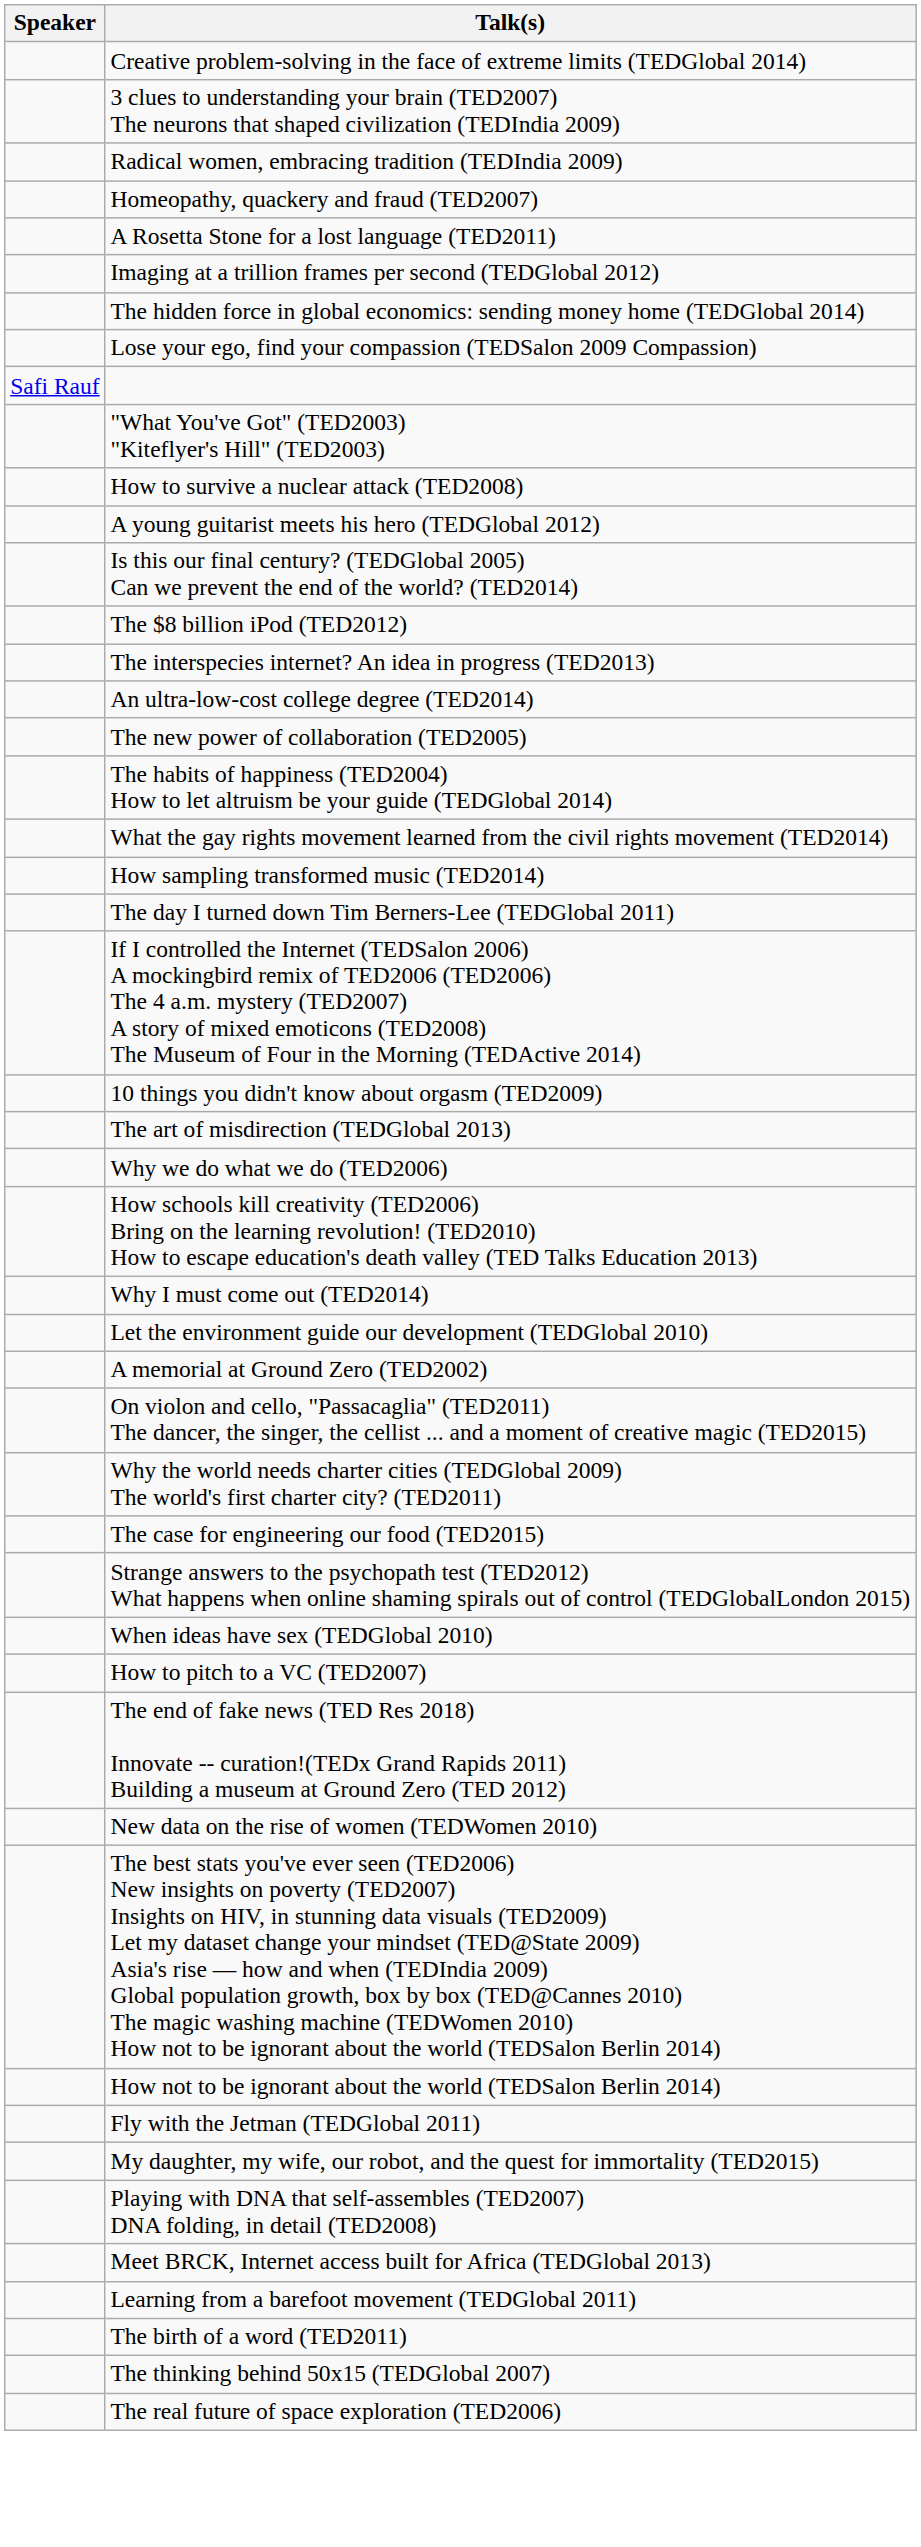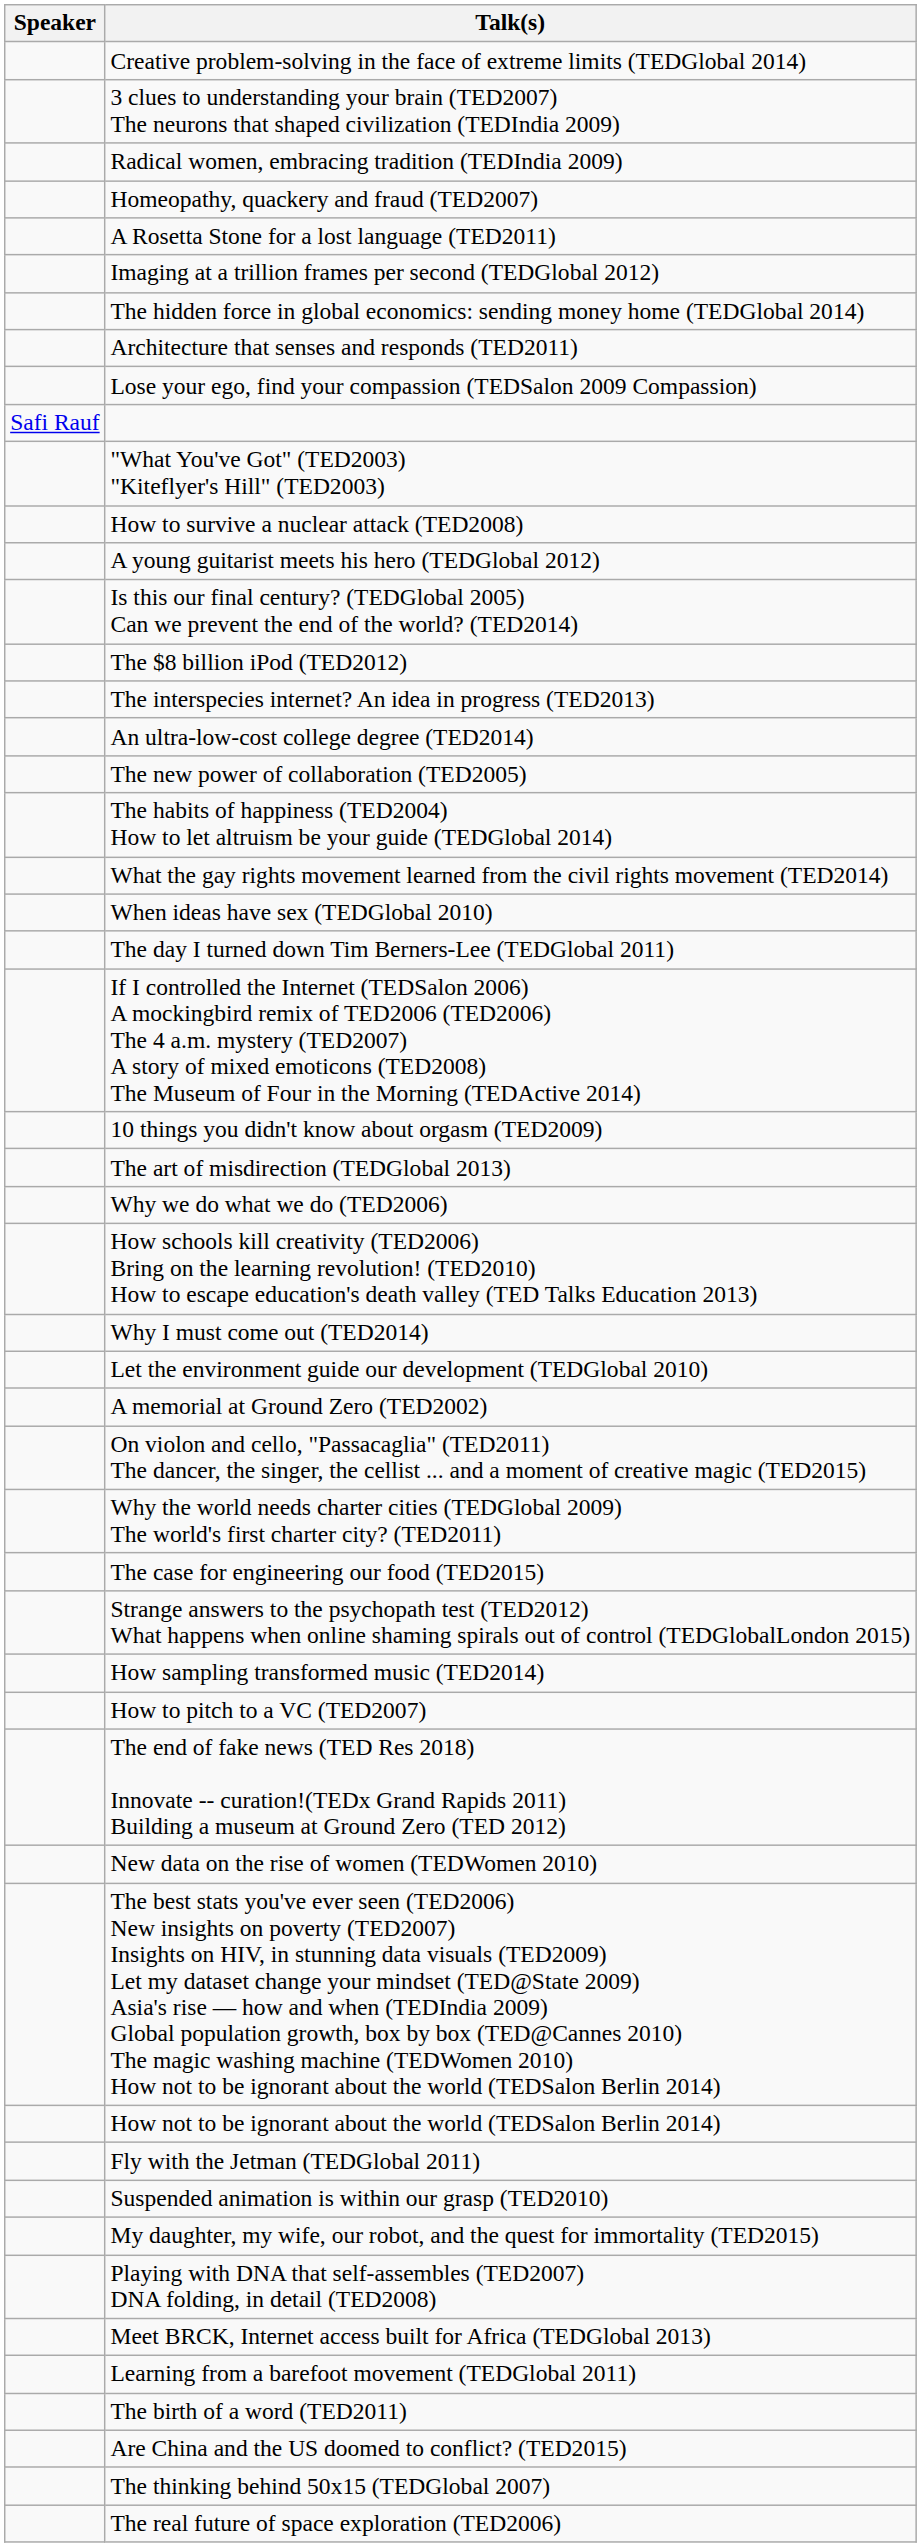+ row: Architecture that senses and responds (TED2011)
rows swapped: When ideas have sex (TEDGlobal 2010) <-> How sampling transformed music (TED2014)
+ row: Suspended animation is within our grasp (TED2010)
+ row: Are China and the US doomed to conflict? (TED2015)
